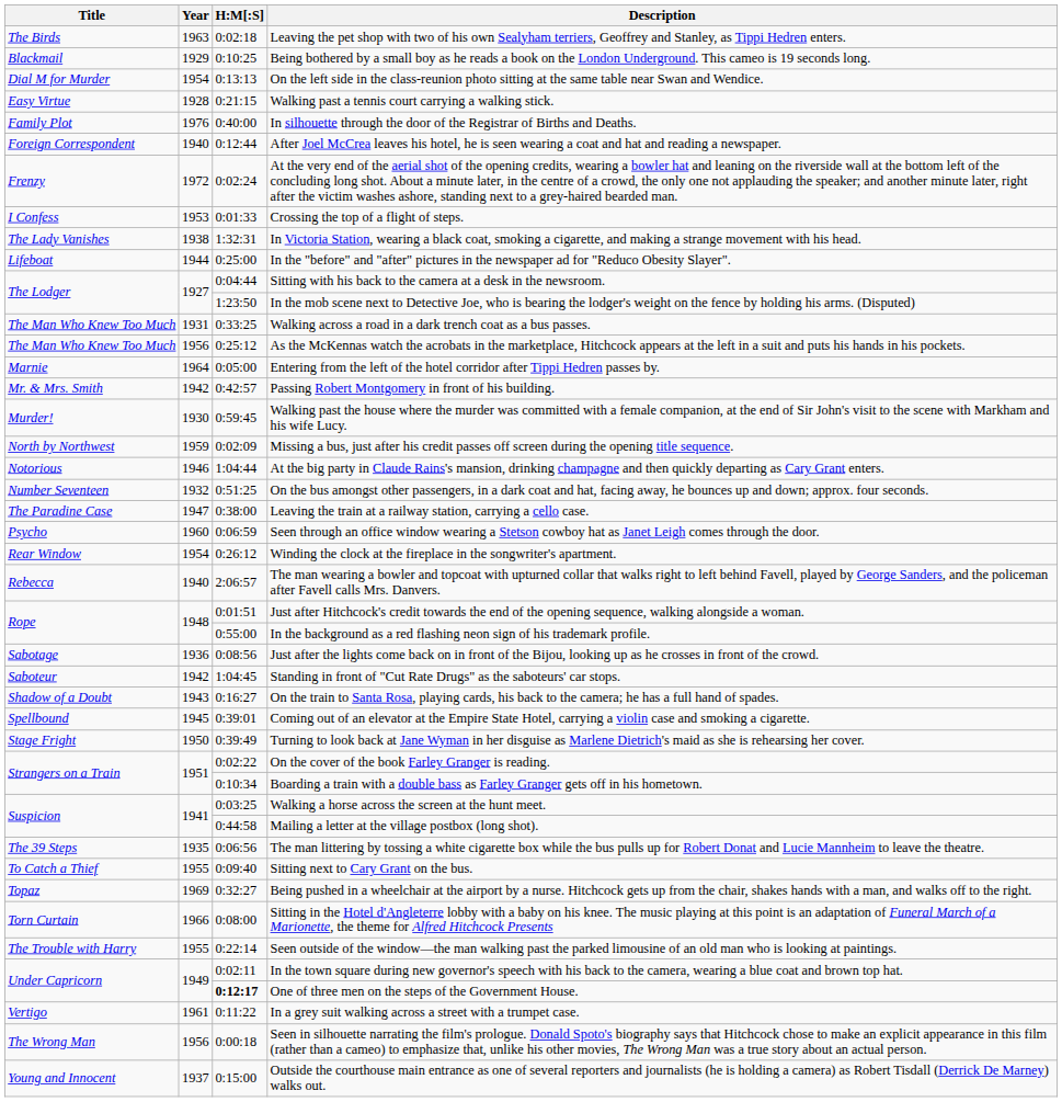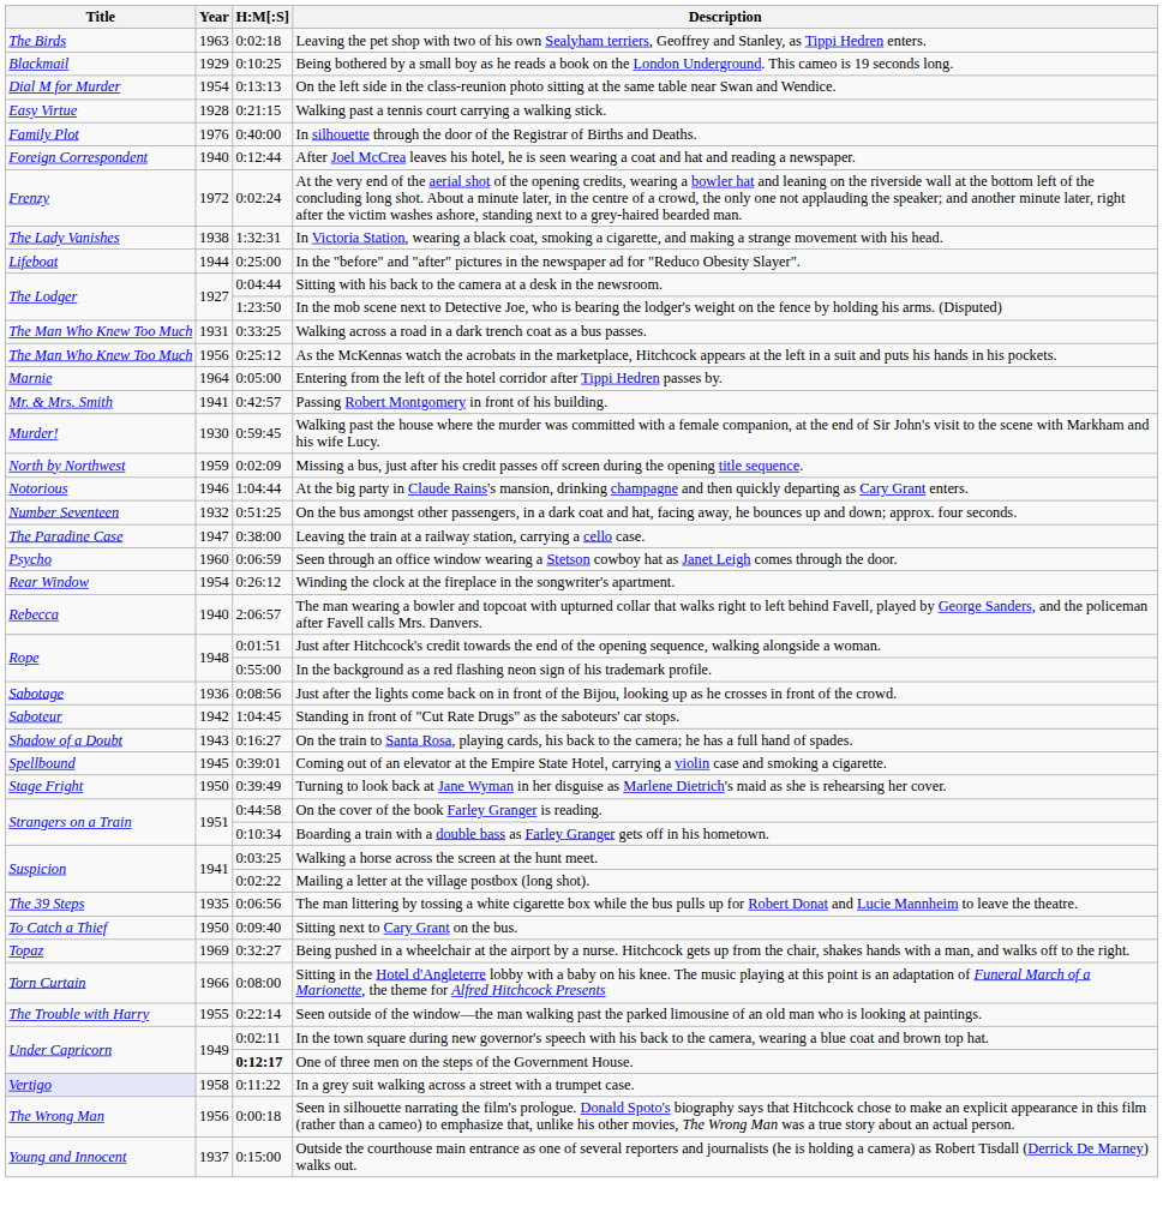- row: I Confess | 1953 | 0:01:33 | Crossing the top of a flight of steps.
Passing Robert Montgomery in front of his building. | Year: 1942 -> 1941
On the cover of the book Farley Granger is reading. | H:M[:S]: 0:02:22 -> 0:44:58
Mailing a letter at the village postbox (long shot). | H:M[:S]: 0:44:58 -> 0:02:22
Sitting next to Cary Grant on the bus. | Year: 1955 -> 1950
In a grey suit walking across a street with a trumpet case. | Title: no background -> lavender background
In a grey suit walking across a street with a trumpet case. | Year: 1961 -> 1958
